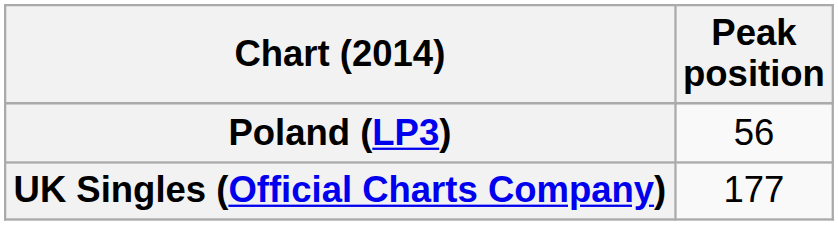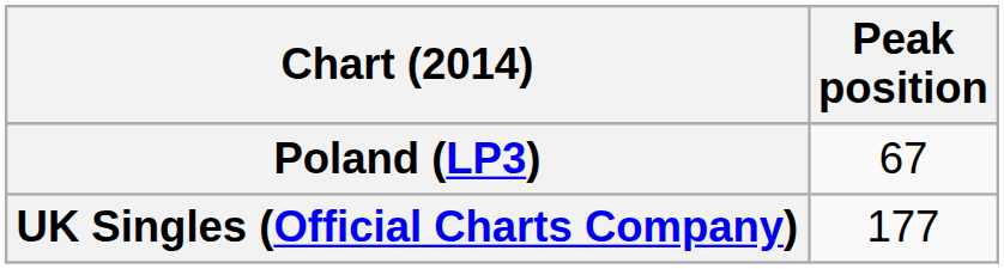Poland (LP3) | Peak position: 56 -> 67
